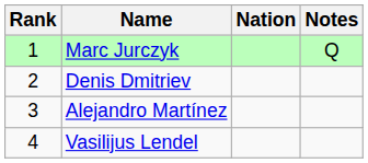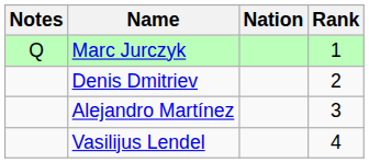columns swapped: Rank <-> Notes
